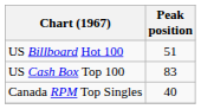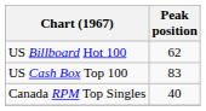US Billboard Hot 100 | Peak position: 51 -> 62
